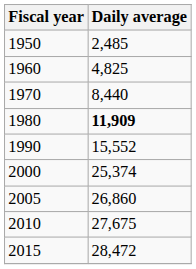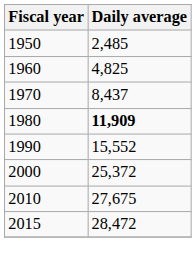1970 | Daily average: 8,440 -> 8,437
2000 | Daily average: 25,374 -> 25,372
- row: 2005 | 26,860
